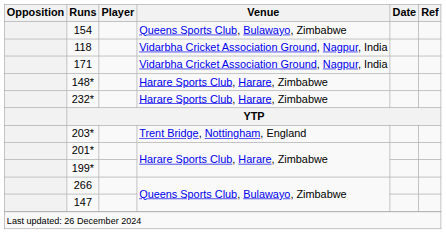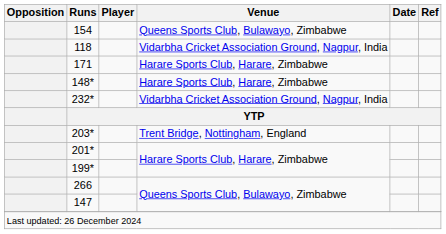171 | Venue: Vidarbha Cricket Association Ground, Nagpur, India -> Harare Sports Club, Harare, Zimbabwe
232* | Venue: Harare Sports Club, Harare, Zimbabwe -> Vidarbha Cricket Association Ground, Nagpur, India
